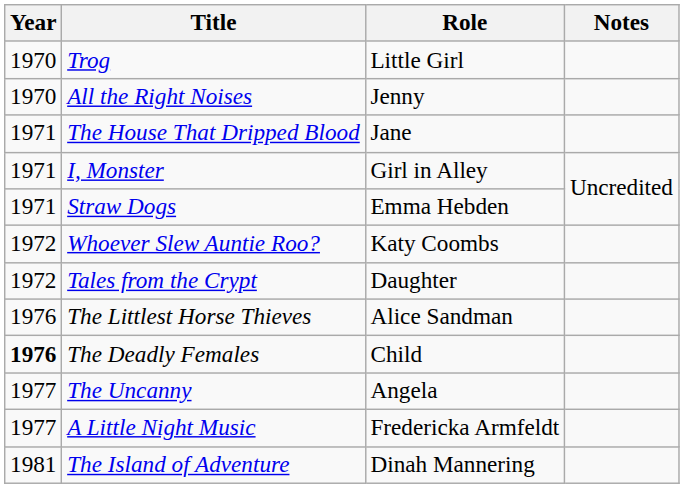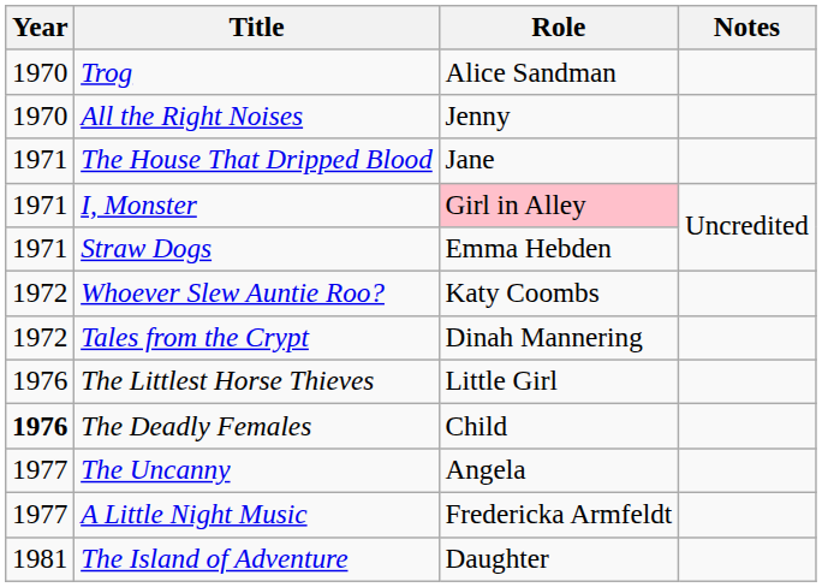Trog | Role: Little Girl -> Alice Sandman
I, Monster | Role: no background -> pink background
Tales from the Crypt | Role: Daughter -> Dinah Mannering
The Littlest Horse Thieves | Role: Alice Sandman -> Little Girl
The Island of Adventure | Role: Dinah Mannering -> Daughter
